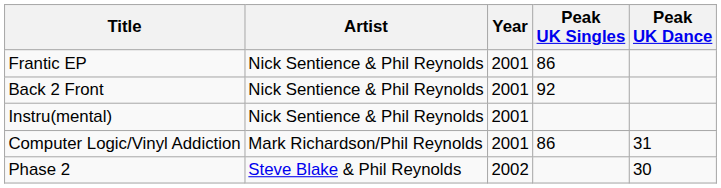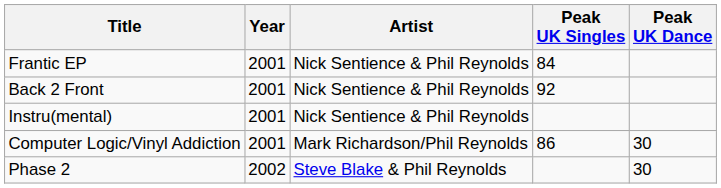columns swapped: Artist <-> Year
Frantic EP | Peak UK Singles: 86 -> 84
Computer Logic/Vinyl Addiction | Peak UK Dance: 31 -> 30
